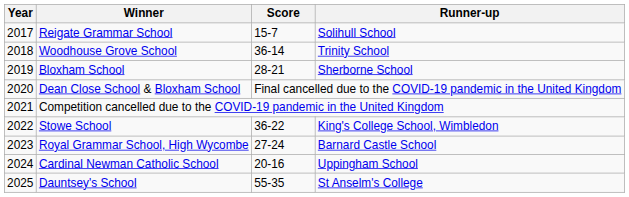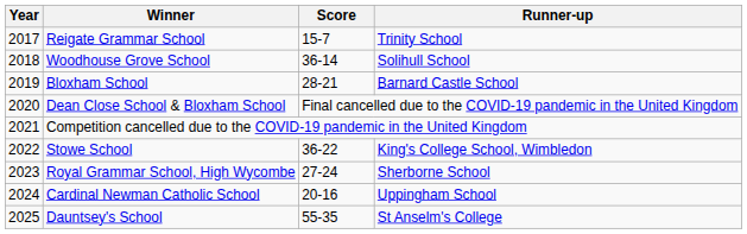Reigate Grammar School | Runner-up: Solihull School -> Trinity School
Woodhouse Grove School | Runner-up: Trinity School -> Solihull School
Bloxham School | Runner-up: Sherborne School -> Barnard Castle School
Royal Grammar School, High Wycombe | Runner-up: Barnard Castle School -> Sherborne School
